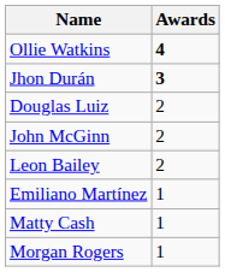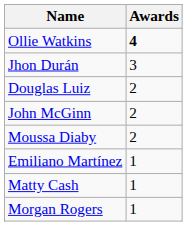Jhon Durán | Awards: bold -> normal
+ row: Moussa Diaby | 2
- row: Leon Bailey | 2
